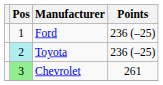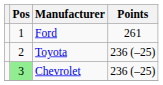Ford | Points: 236 (–25) -> 261
Toyota | Pos: paleturquoise background -> no background
Chevrolet | Points: 261 -> 236 (–25)
